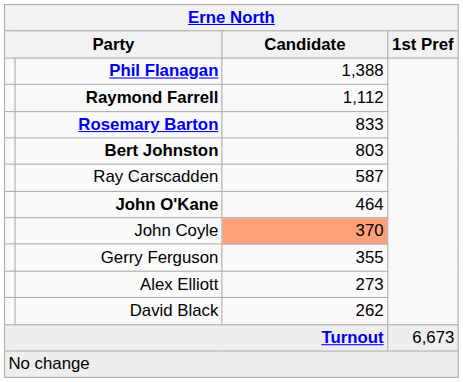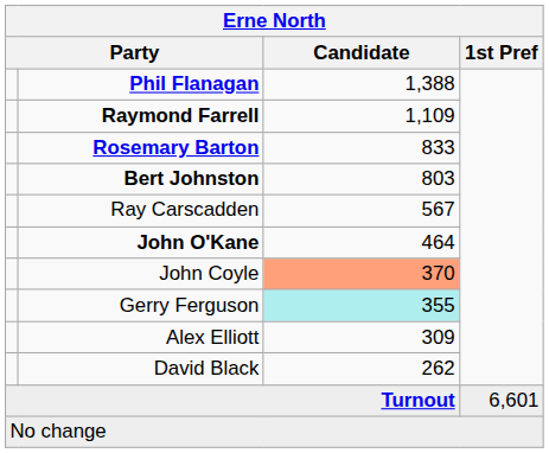Raymond Farrell | Candidate: 1,112 -> 1,109
Ray Carscadden | Candidate: 587 -> 567
Gerry Ferguson | Candidate: no background -> paleturquoise background
Alex Elliott | Candidate: 273 -> 309
Turnout | 1st Pref: 6,673 -> 6,601
